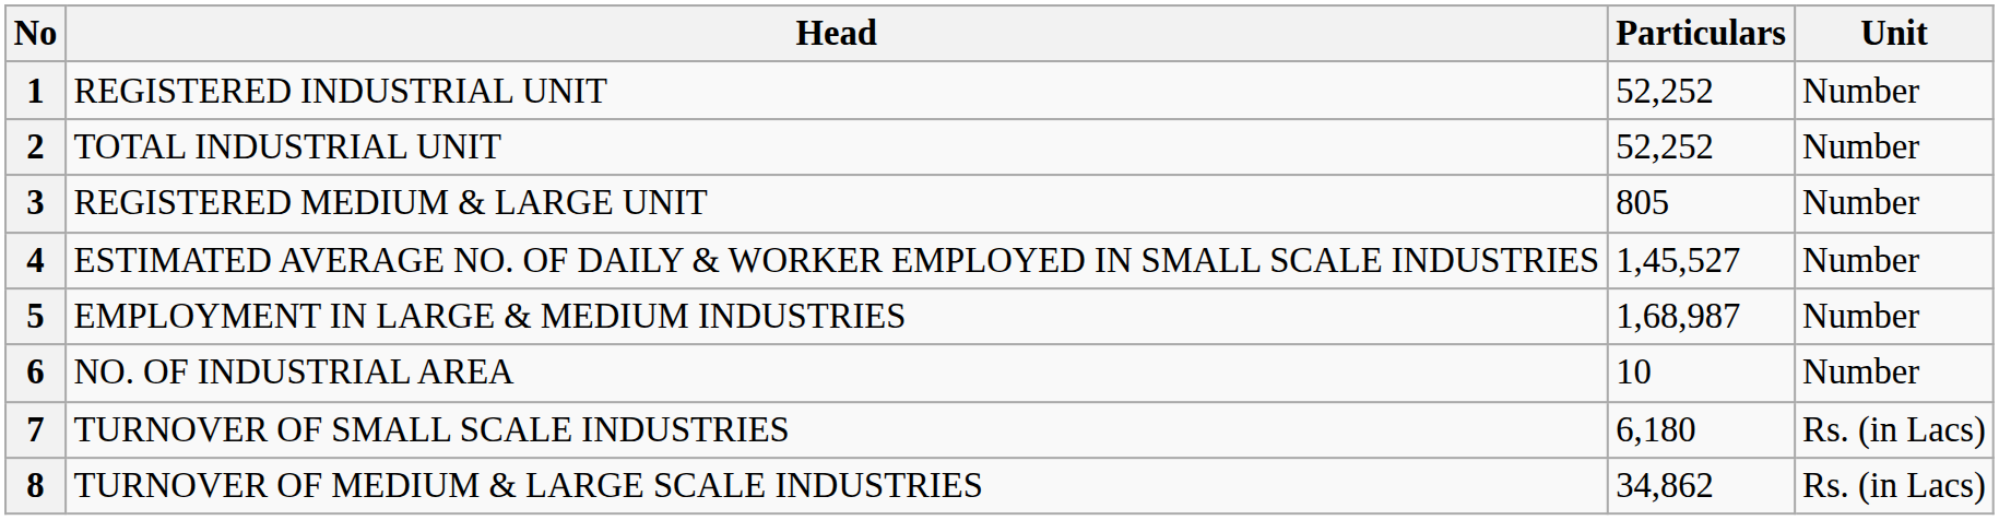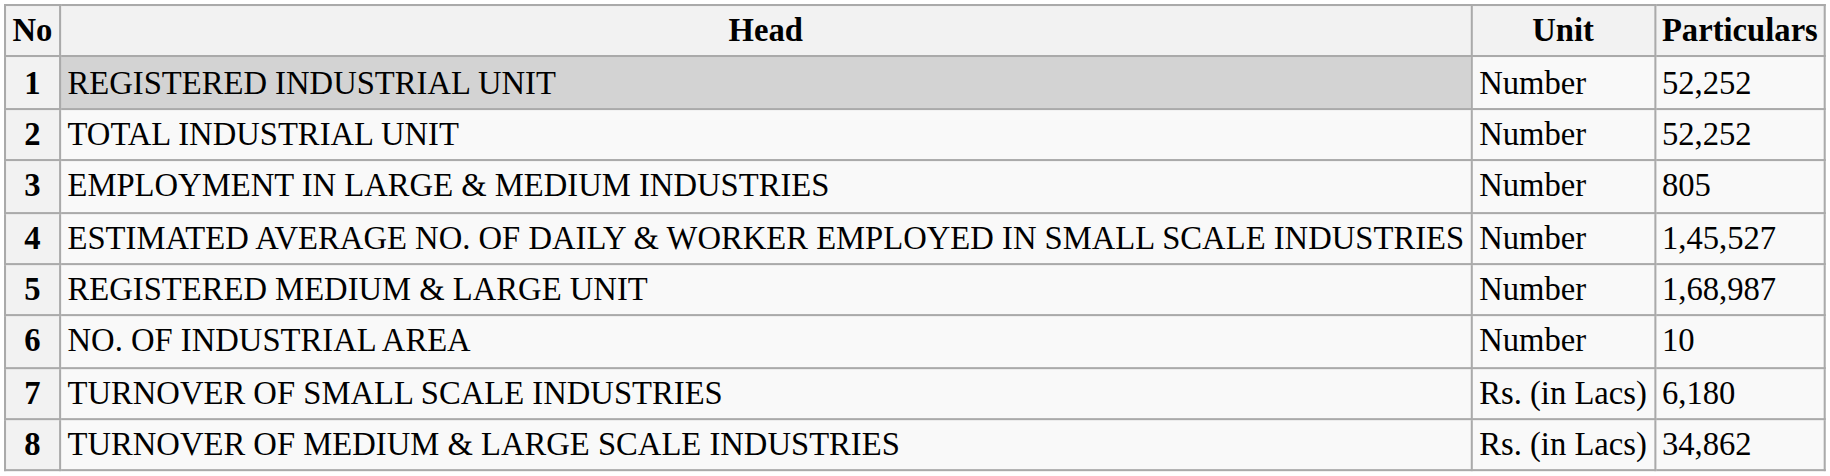columns swapped: Unit <-> Particulars
1 | Head: no background -> lightgrey background
3 | Head: REGISTERED MEDIUM & LARGE UNIT -> EMPLOYMENT IN LARGE & MEDIUM INDUSTRIES
5 | Head: EMPLOYMENT IN LARGE & MEDIUM INDUSTRIES -> REGISTERED MEDIUM & LARGE UNIT
